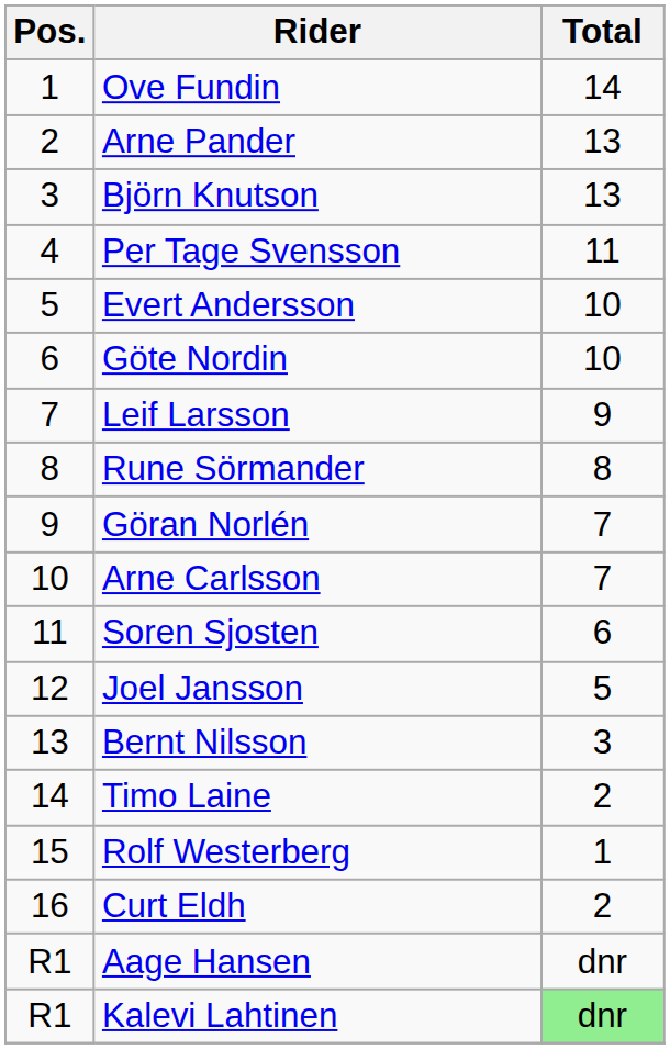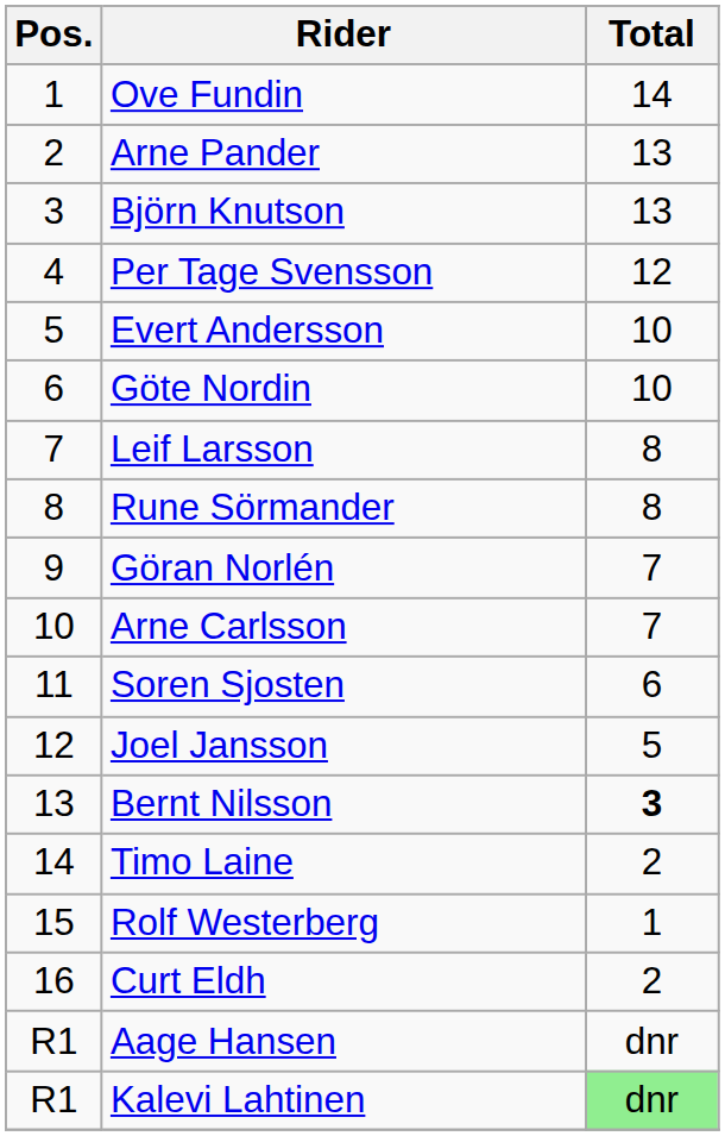Per Tage Svensson | Total: 11 -> 12
Leif Larsson | Total: 9 -> 8
Bernt Nilsson | Total: normal -> bold
